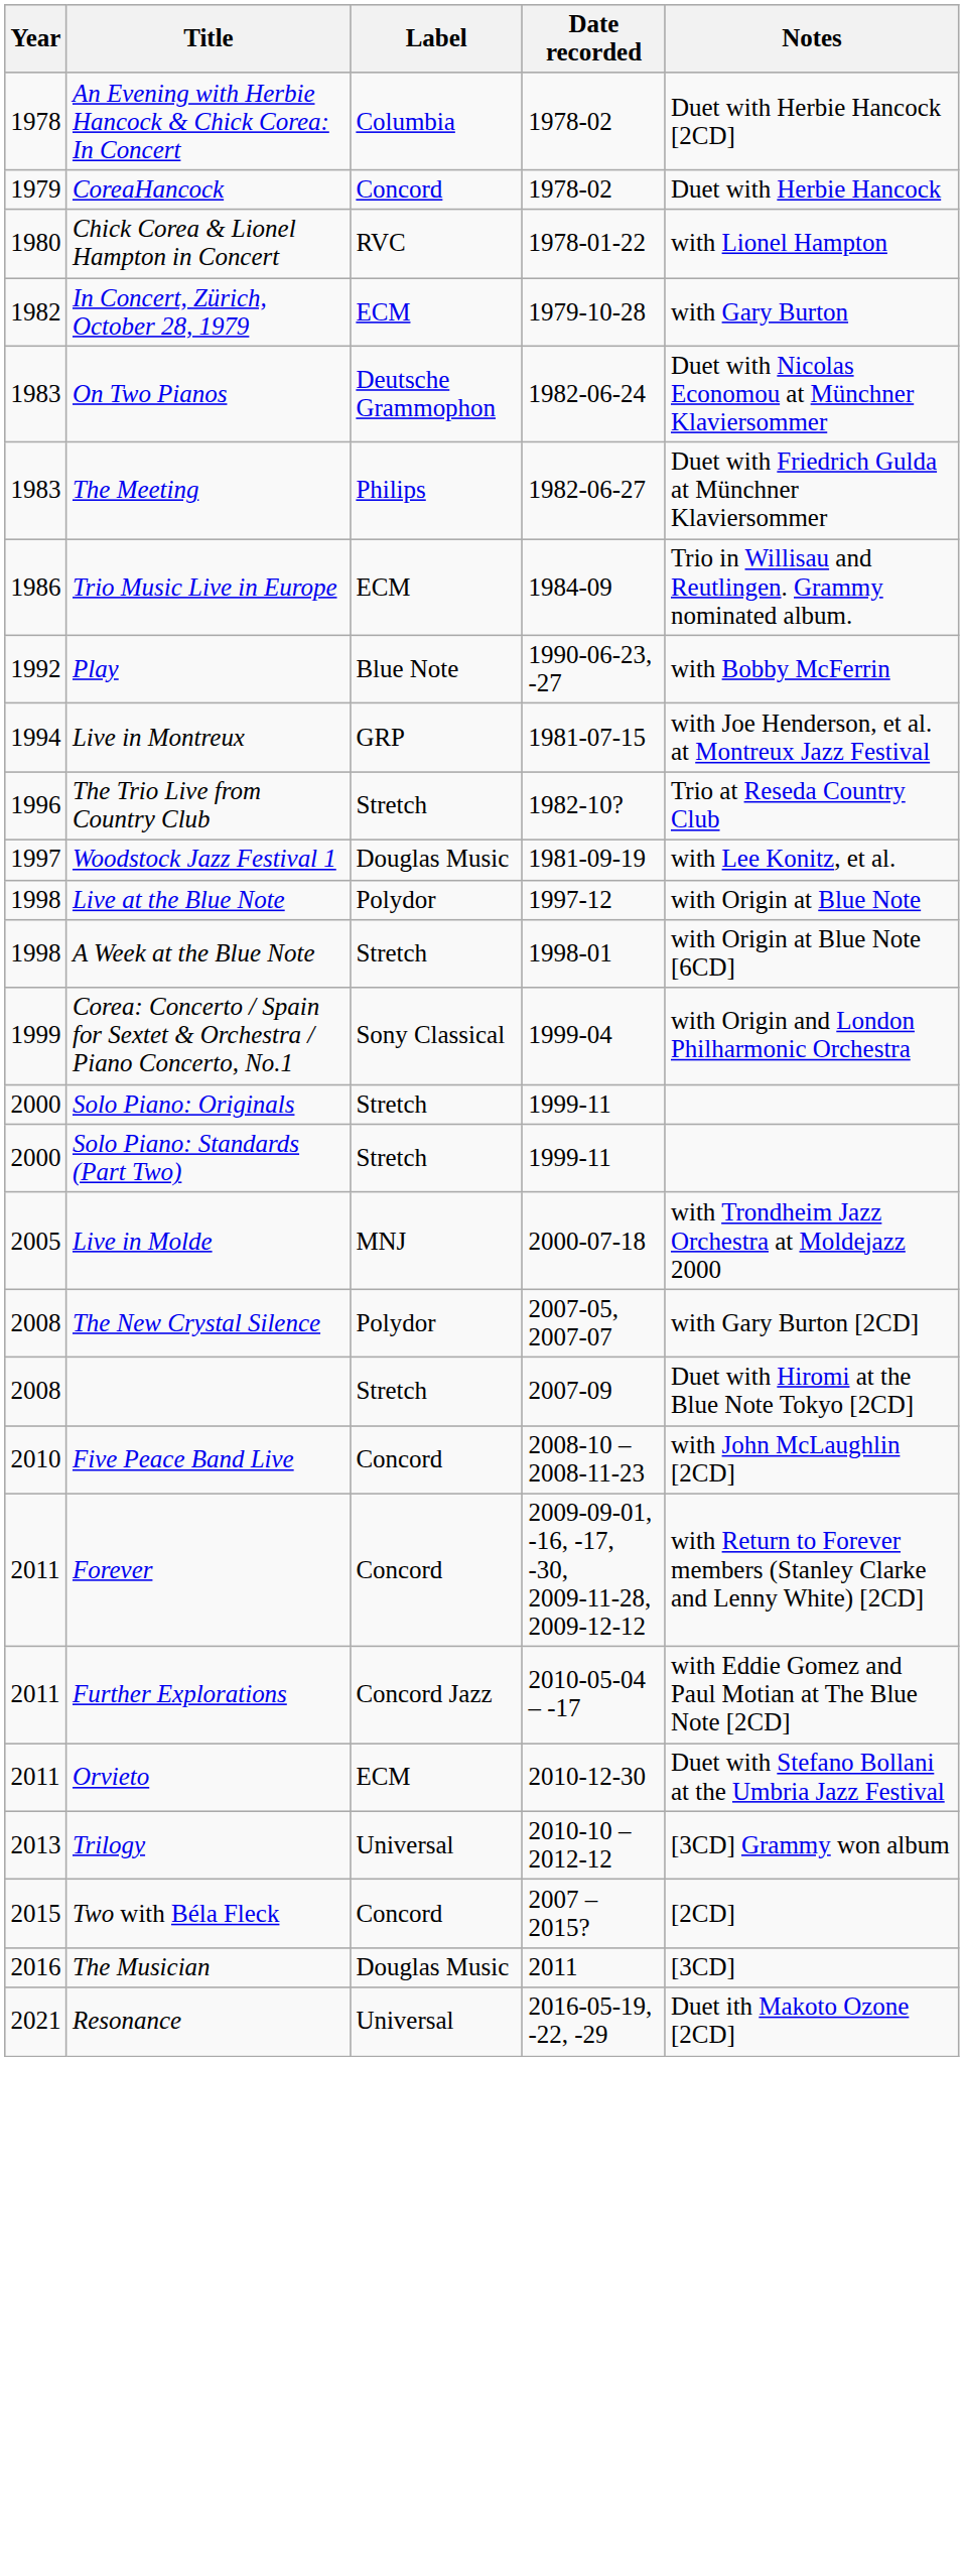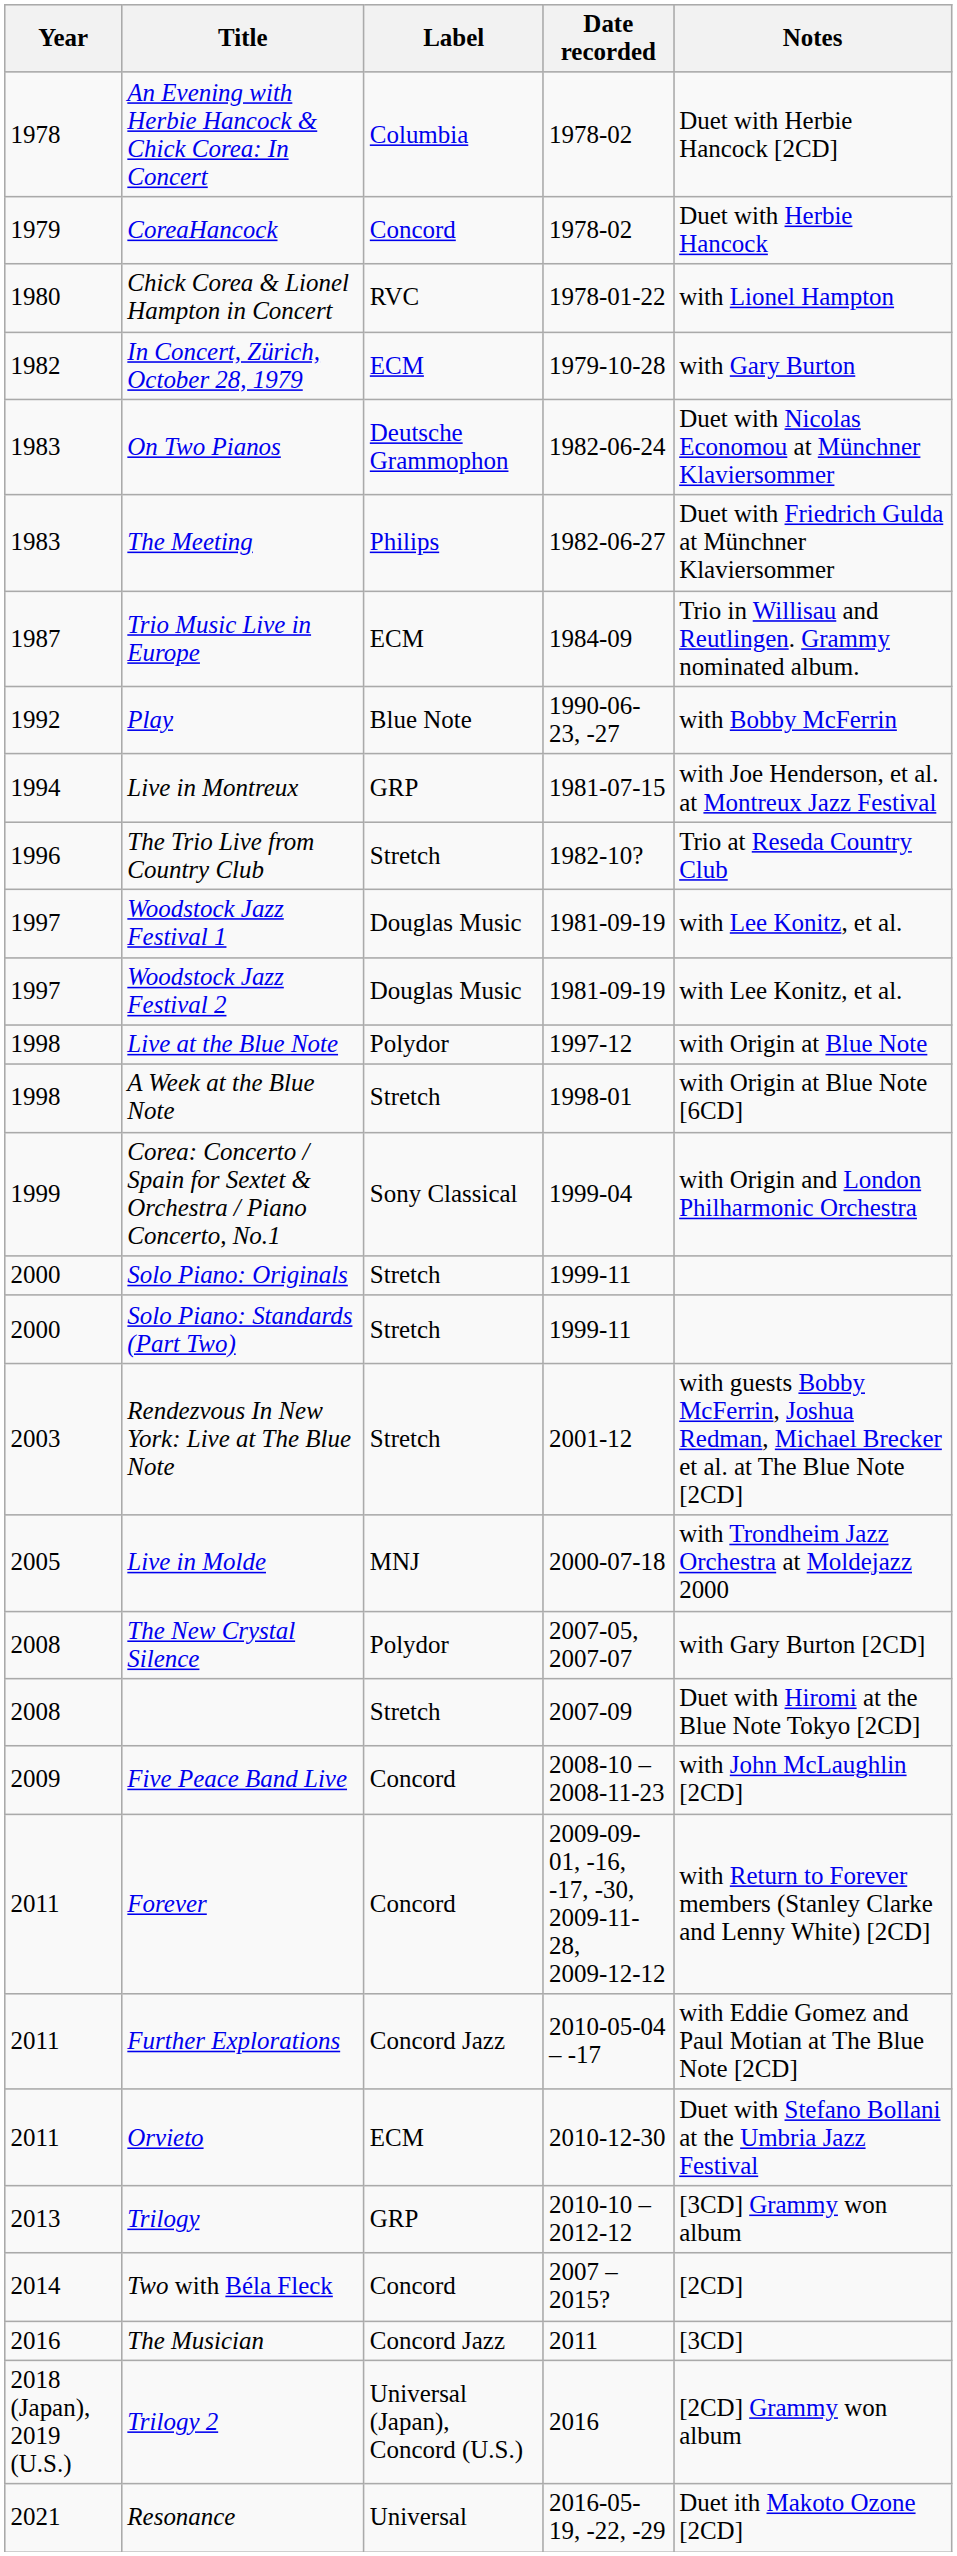Trio Music Live in Europe | Year: 1986 -> 1987
+ row: 1997 | Woodstock Jazz Festival 2 | Douglas Music | 1981-09-19 | with Lee Konitz, et al.
+ row: 2003 | Rendezvous In New York: Live at The Blue Note | Stretch | 2001-12 | with guests Bobby McFerrin, Joshua Redman, Michael Brecker et al. at The Blue Note [2CD]
Five Peace Band Live | Year: 2010 -> 2009
Trilogy | Label: Universal -> GRP
Two with Béla Fleck | Year: 2015 -> 2014
The Musician | Label: Douglas Music -> Concord Jazz
+ row: 2018 (Japan), 2019 (U.S.) | Trilogy 2 | Universal (Japan), Concord (U.S.) | 2016 | [2CD] Grammy won album
